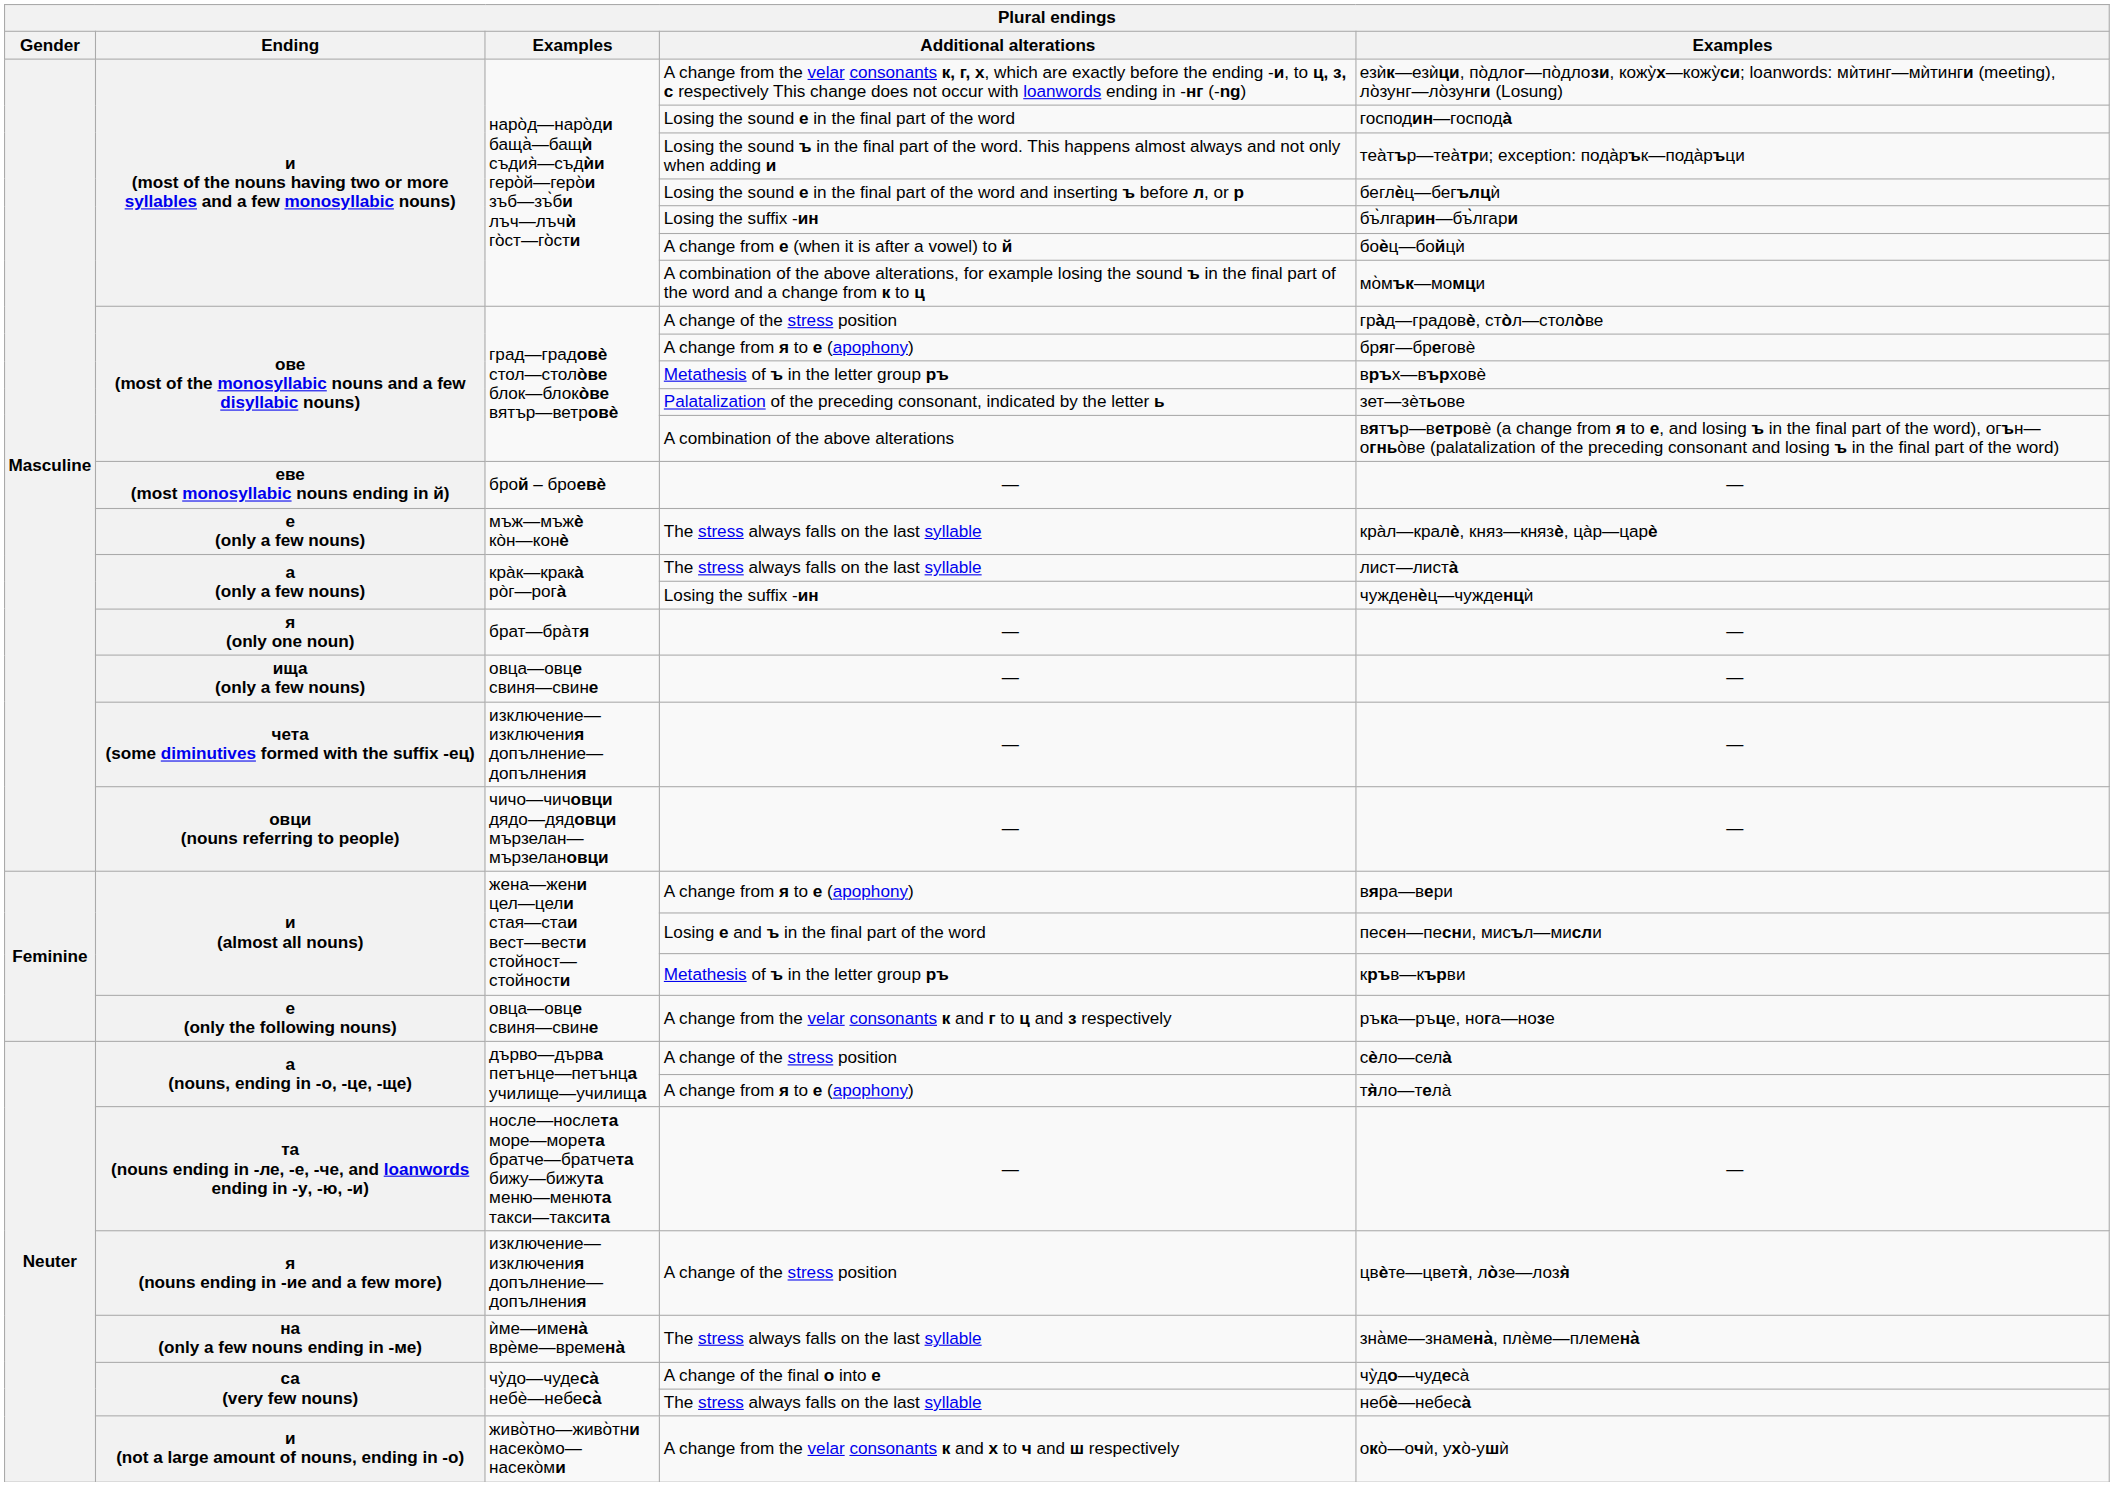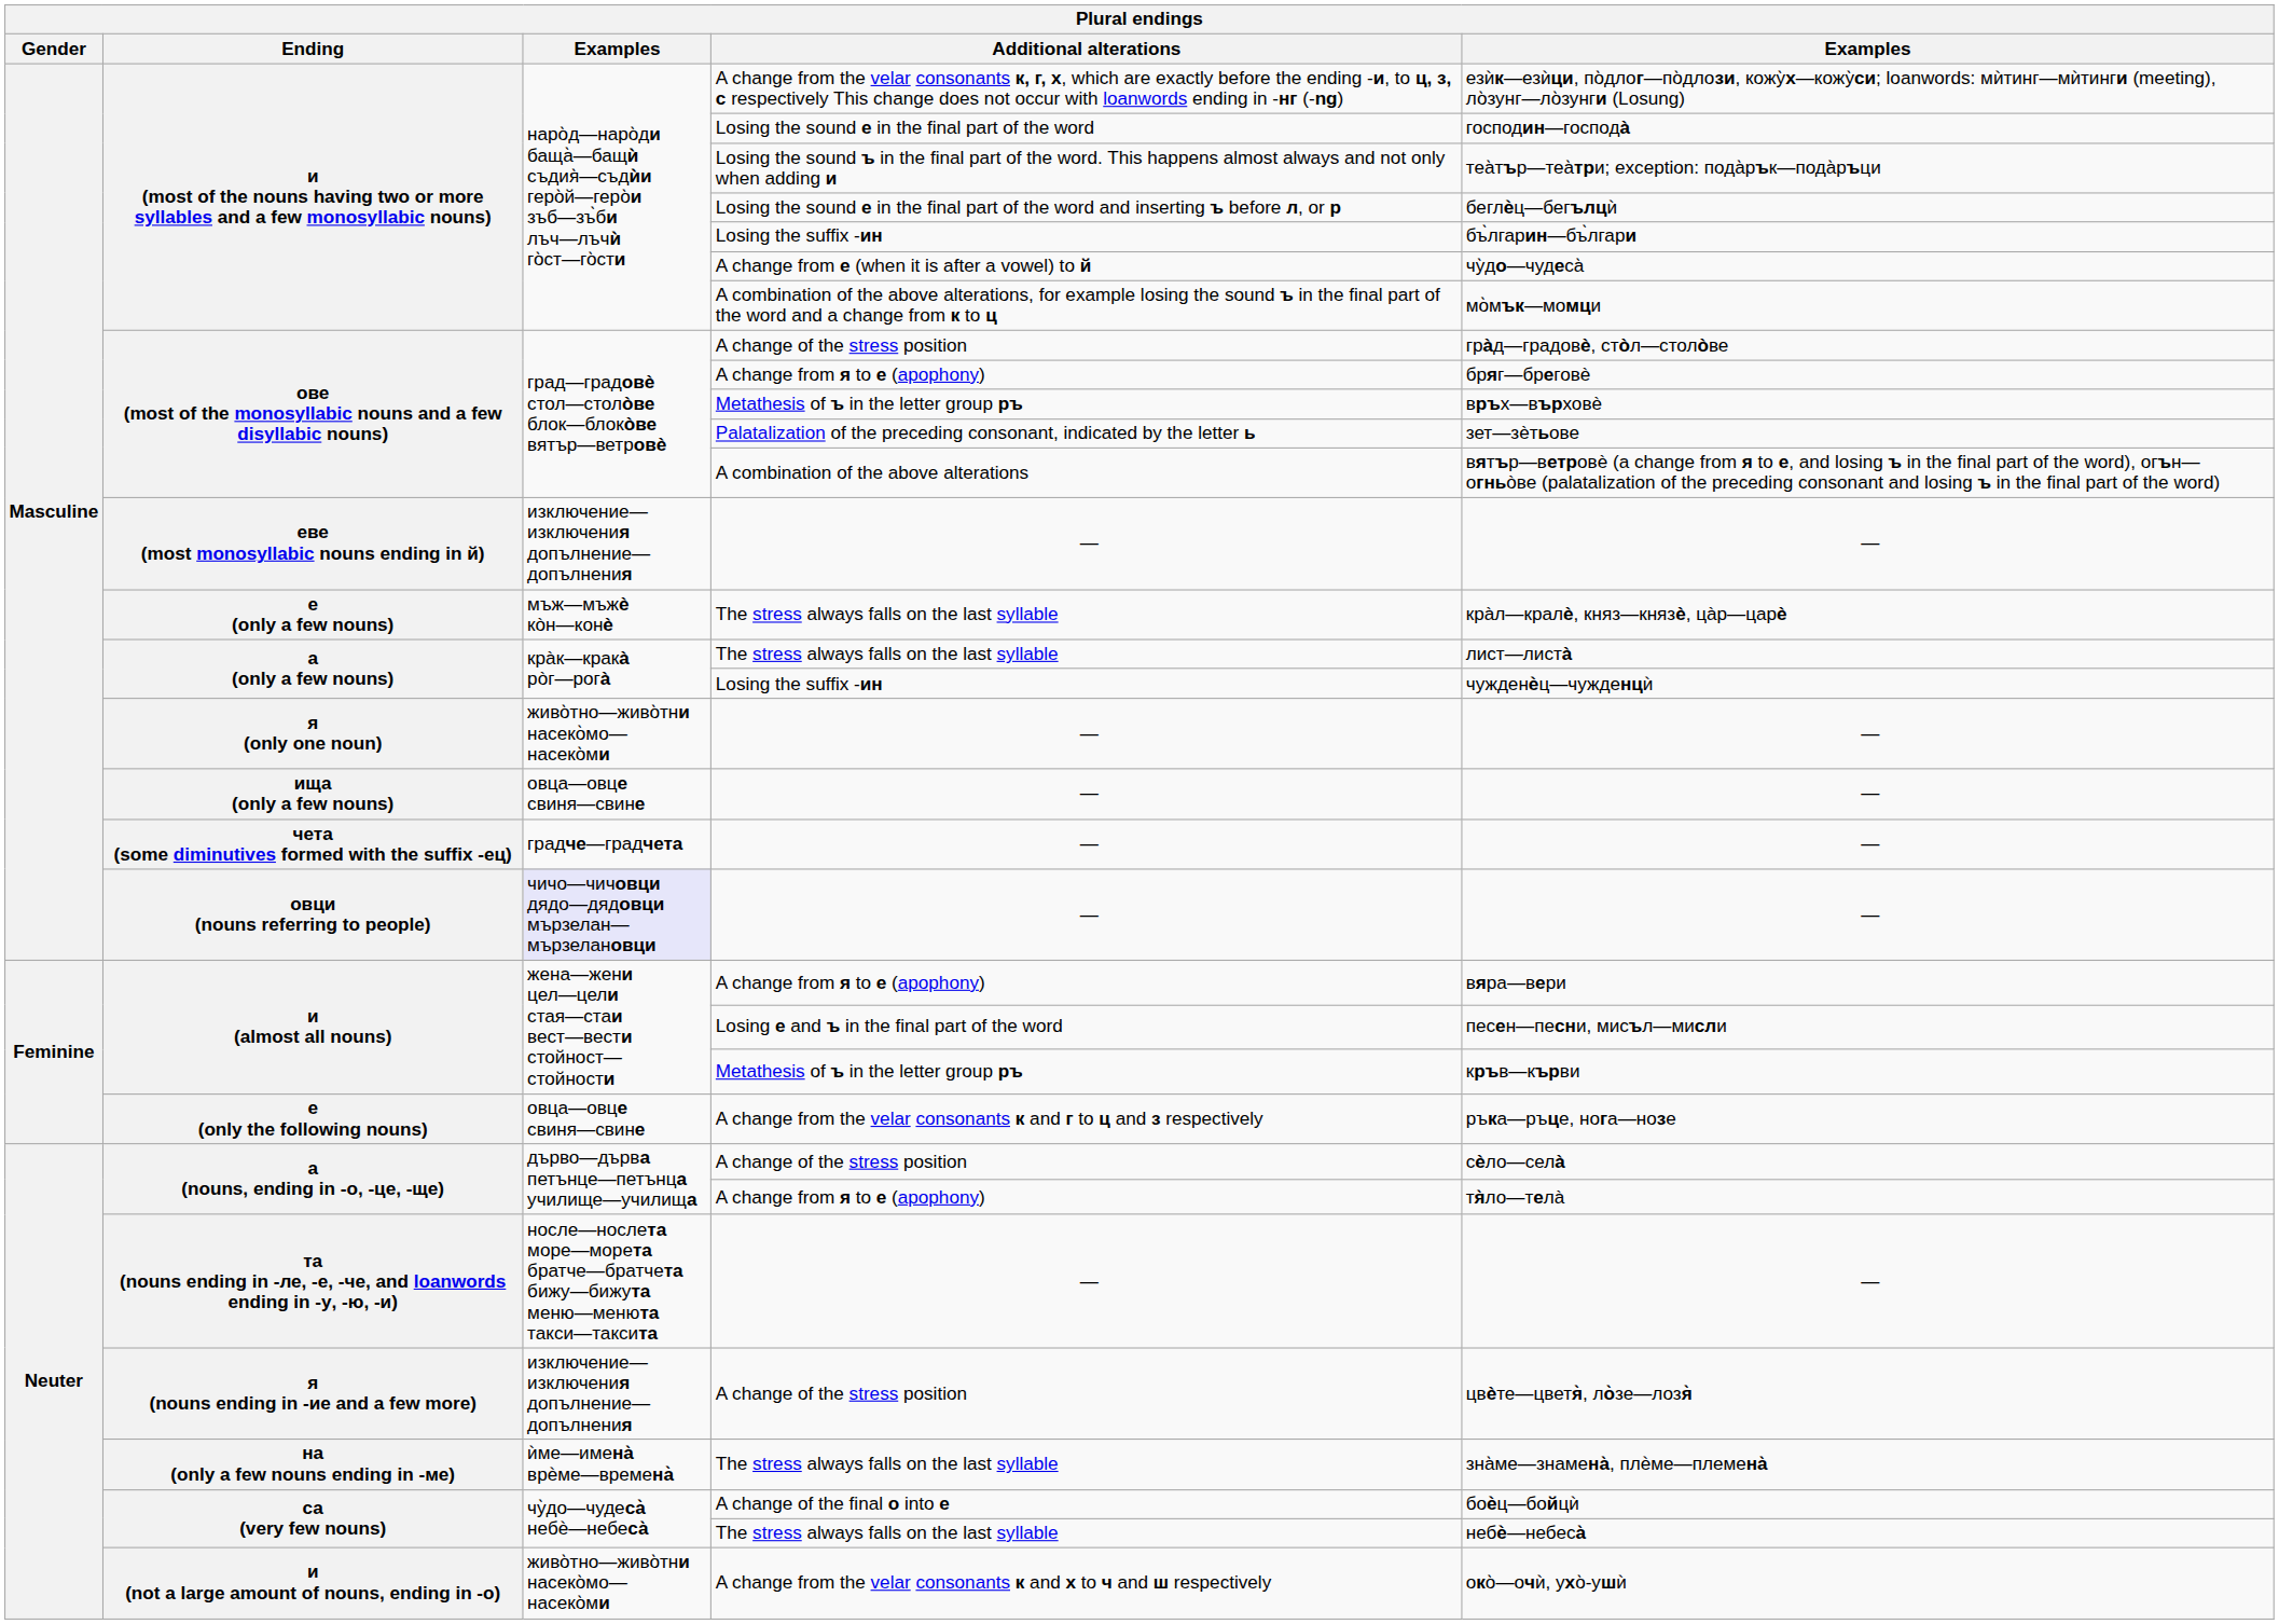A change from е (when it is after a vowel) to й | column 5: боѐц—бойцѝ -> чу̀до—чудеса̀
еве (most monosyllabic nouns ending in й) / — | column 3: брой – броевè -> изключение—изключения допълнение—допълнения
я (only one noun) / — | column 3: брат—брàтя -> живо̀тно—живо̀тни насеко̀мо—насеко̀ми
чета (some diminutives formed with the suffix -ец) / — | column 3: изключение—изключения допълнение—допълнения -> градче—градчета
овци (nouns referring to people) / — | column 3: no background -> lavender background
A change of the final о into е | column 5: чу̀до—чудеса̀ -> боѐц—бойцѝ
